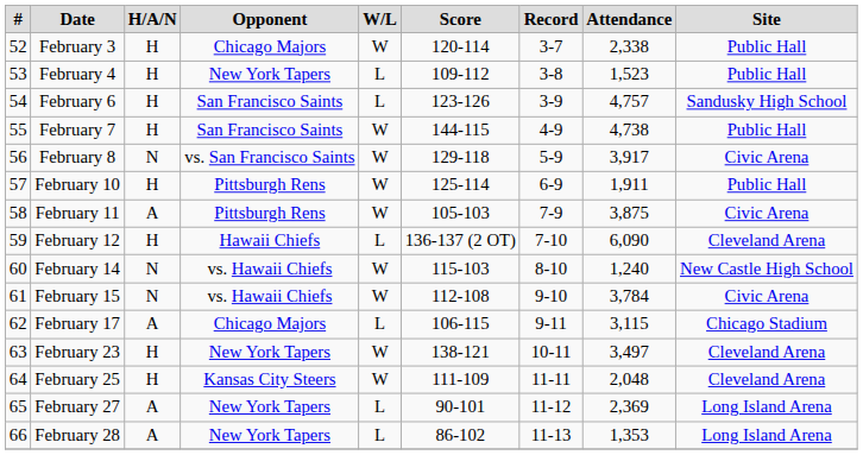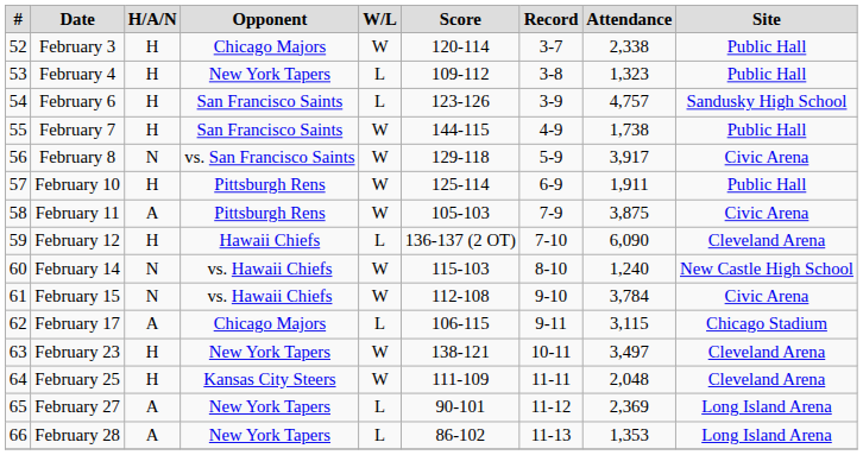February 4 | Attendance: 1,523 -> 1,323
February 7 | Attendance: 4,738 -> 1,738
